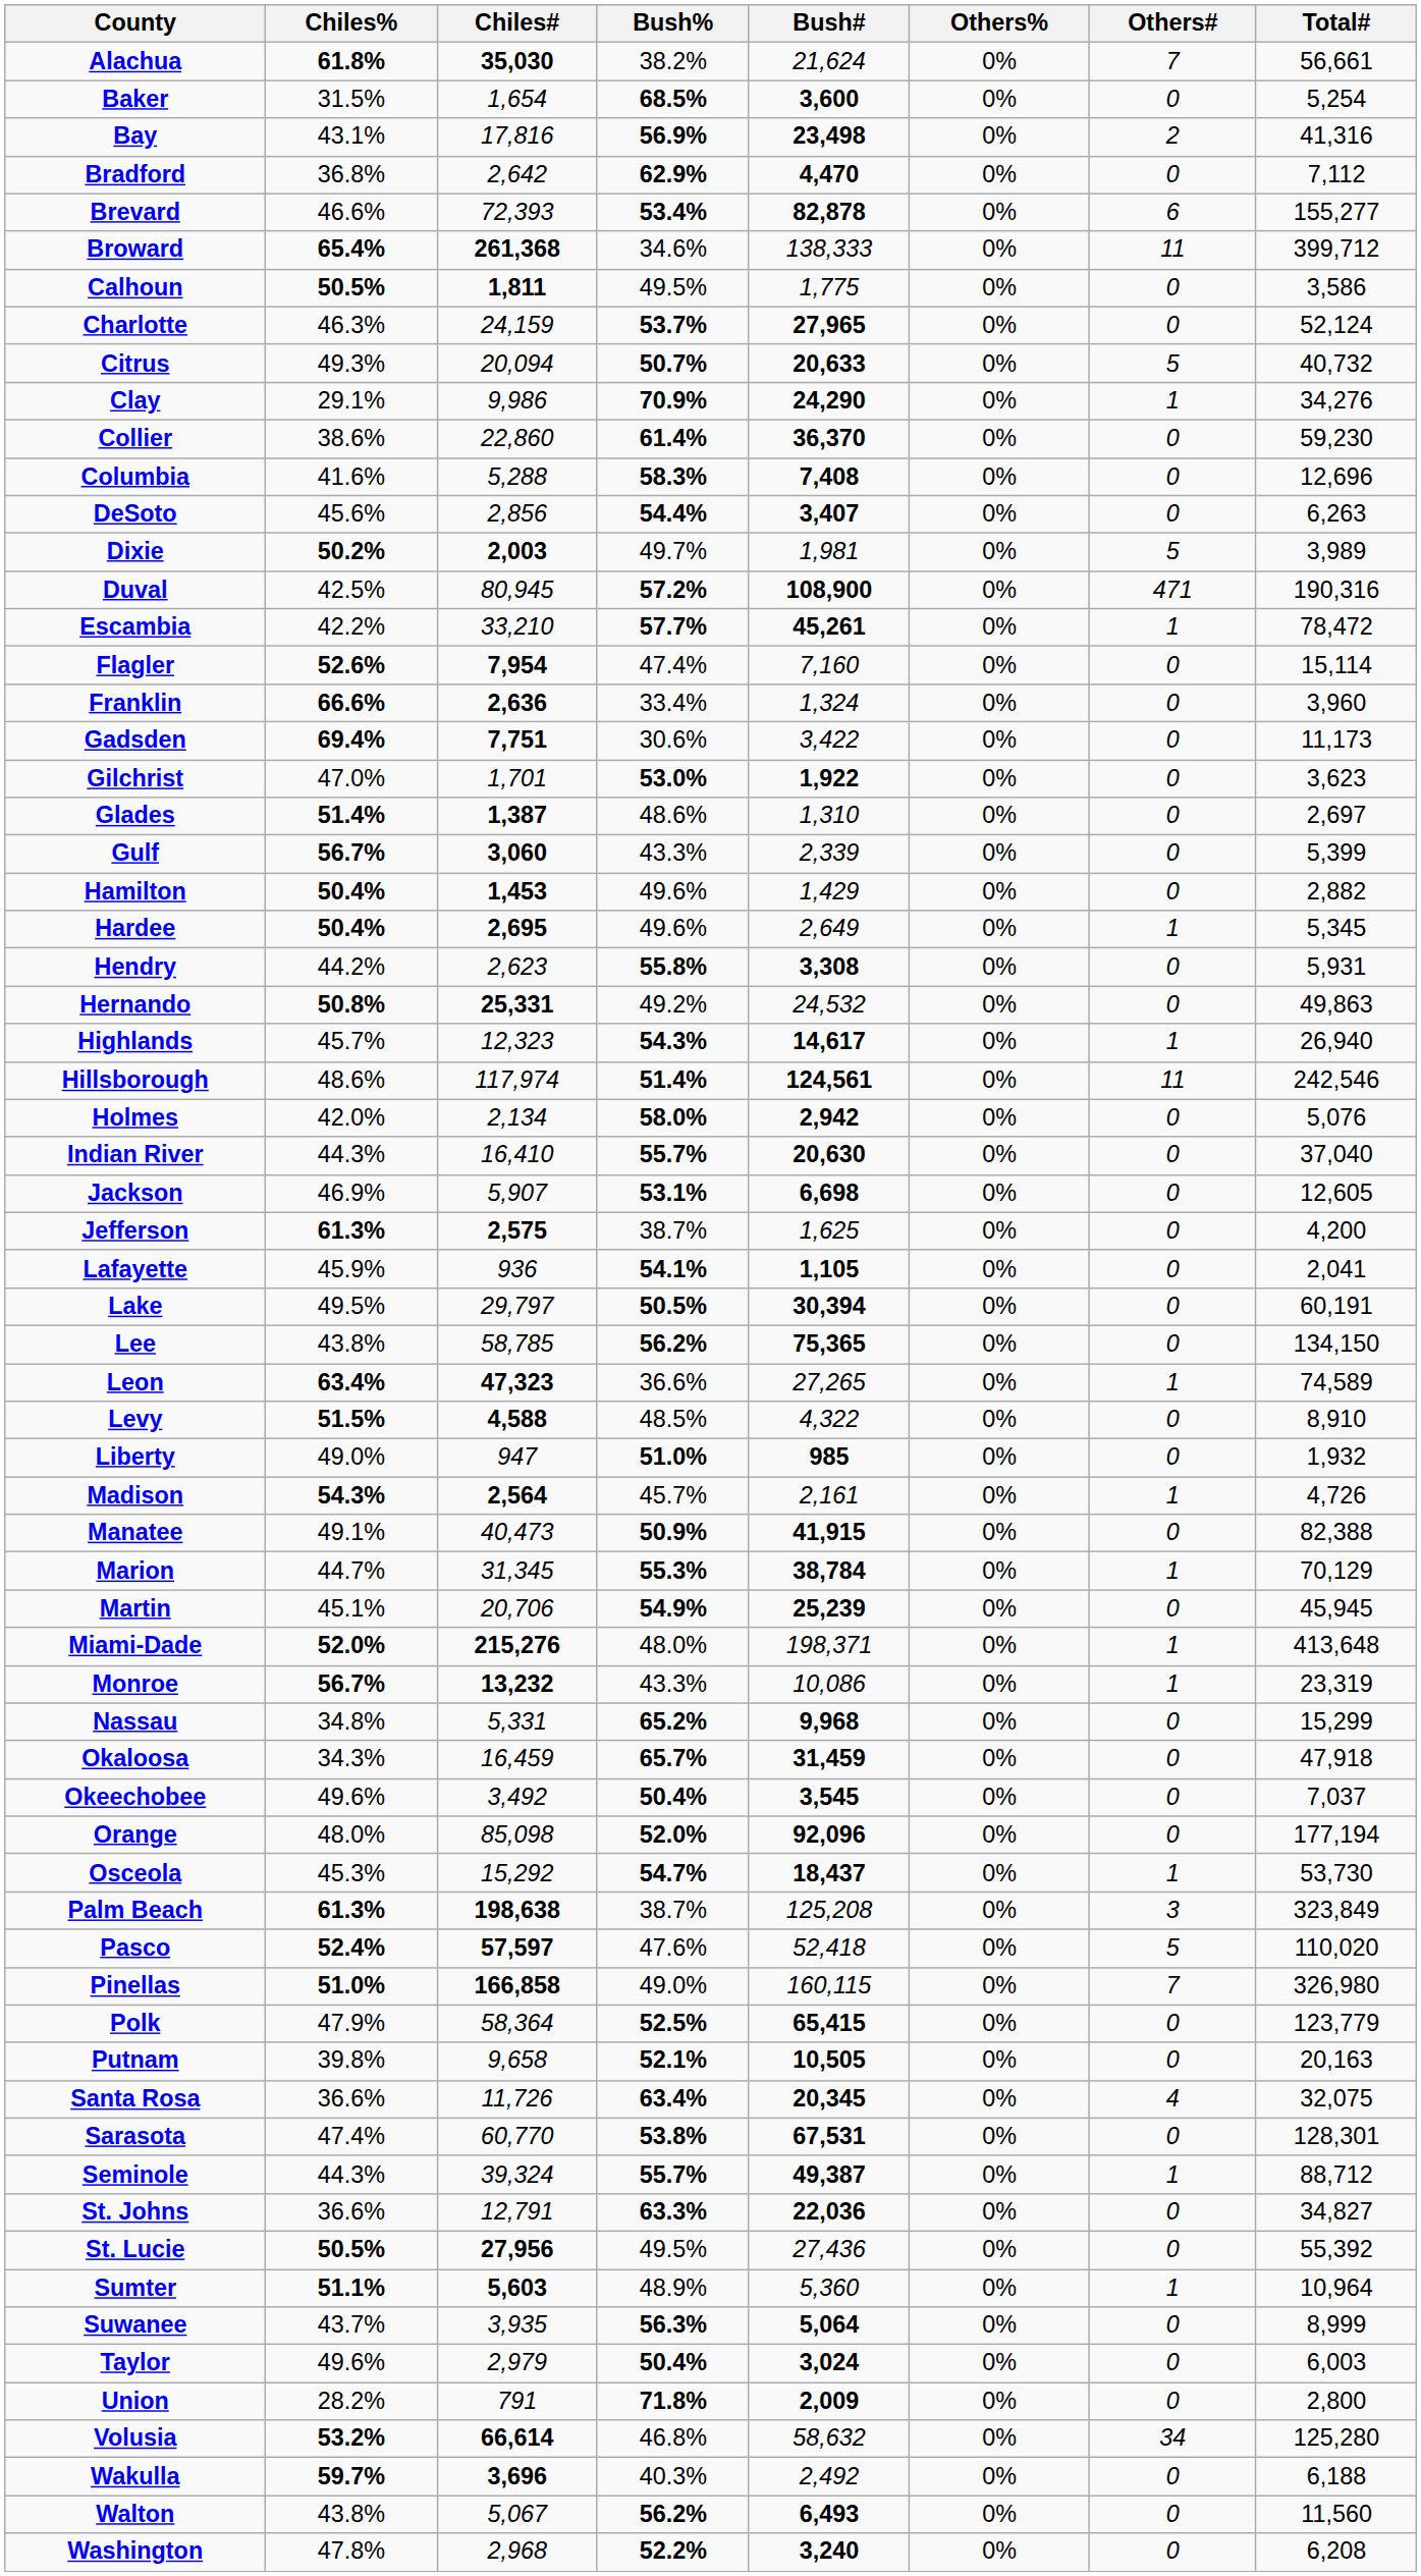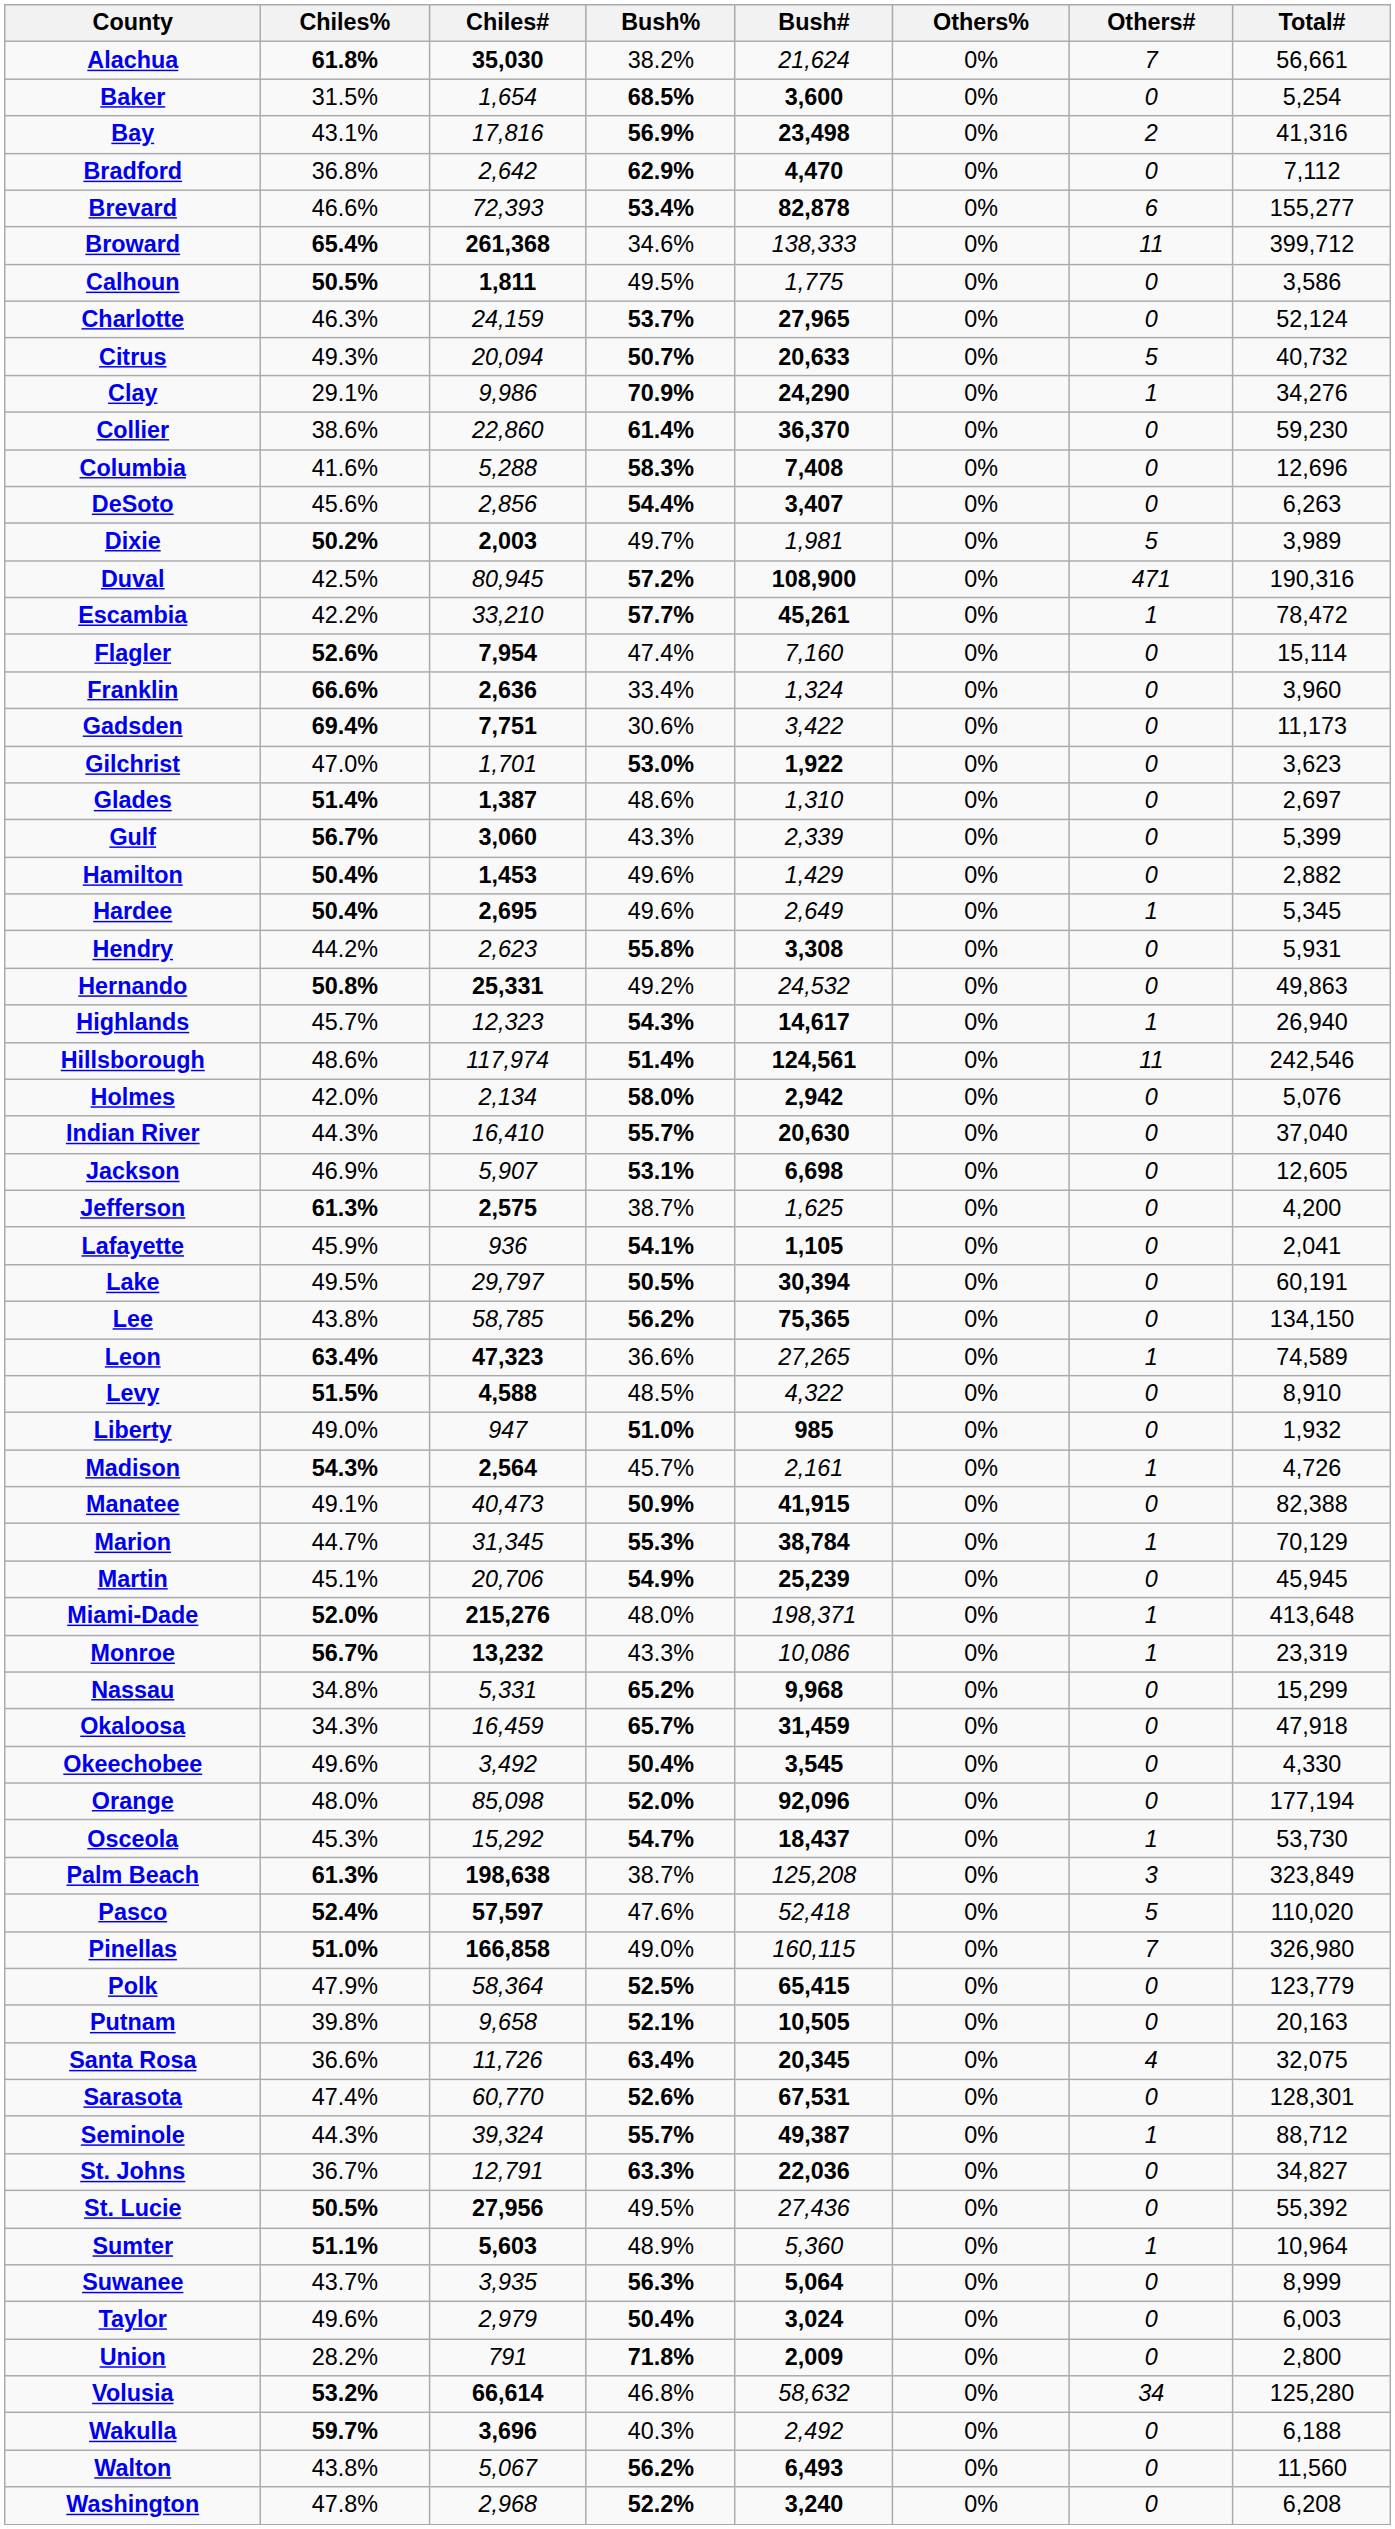Okeechobee | Total#: 7,037 -> 4,330
Sarasota | Bush%: 53.8% -> 52.6%
St. Johns | Chiles%: 36.6% -> 36.7%
